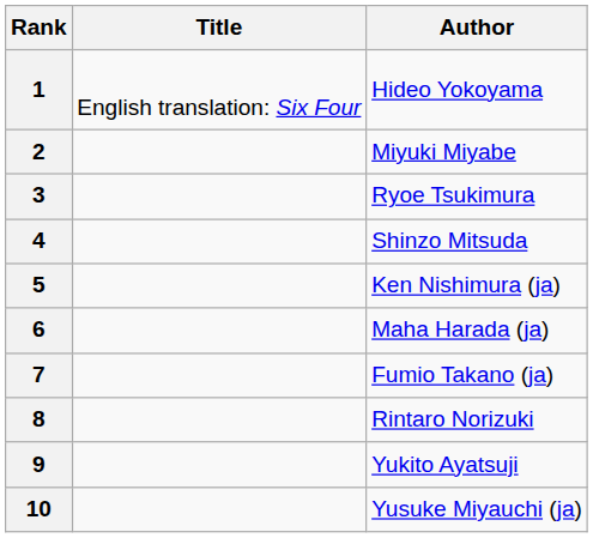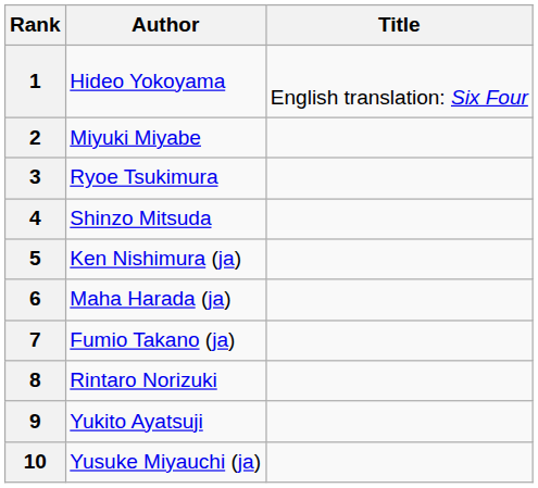columns swapped: Author <-> Title
